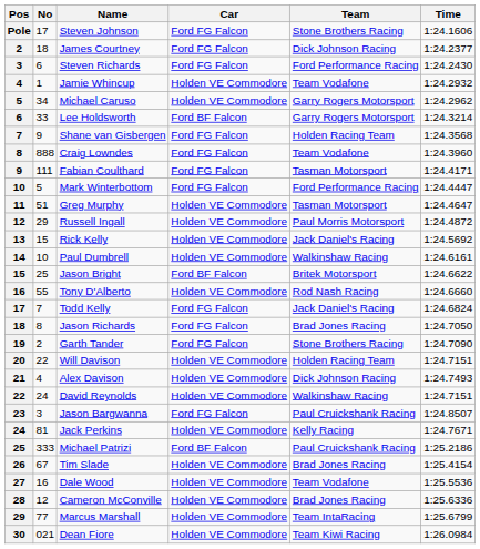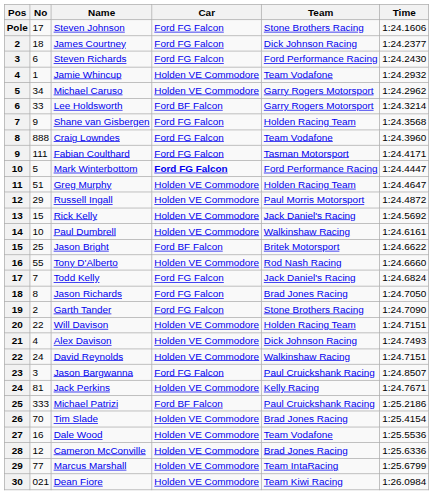Mark Winterbottom | Car: normal -> bold
Greg Murphy | Team: Tasman Motorsport -> Holden Racing Team
Tim Slade | No: 67 -> 70
